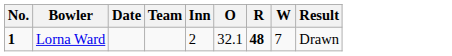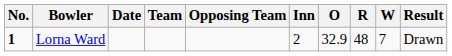+ column: Opposing Team
Lorna Ward | O: 32.1 -> 32.9
Lorna Ward | R: bold -> normal
